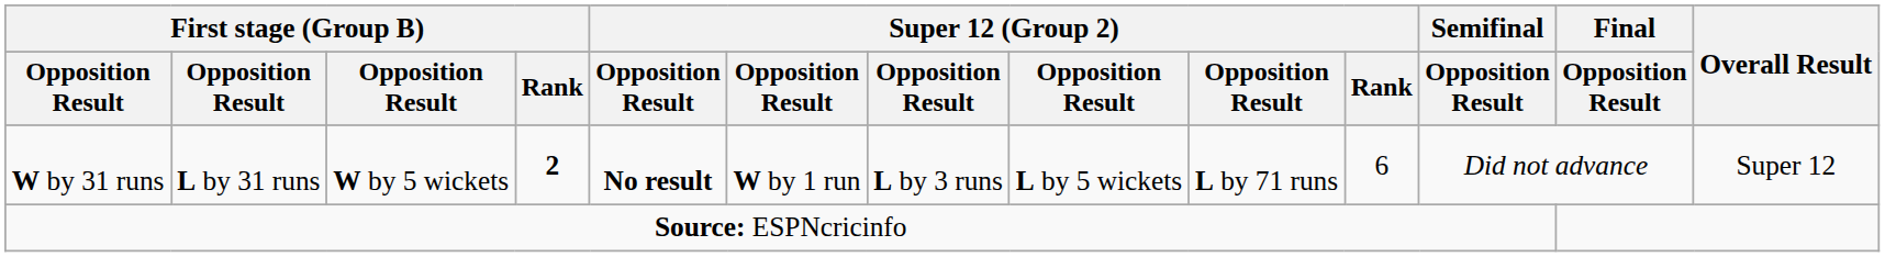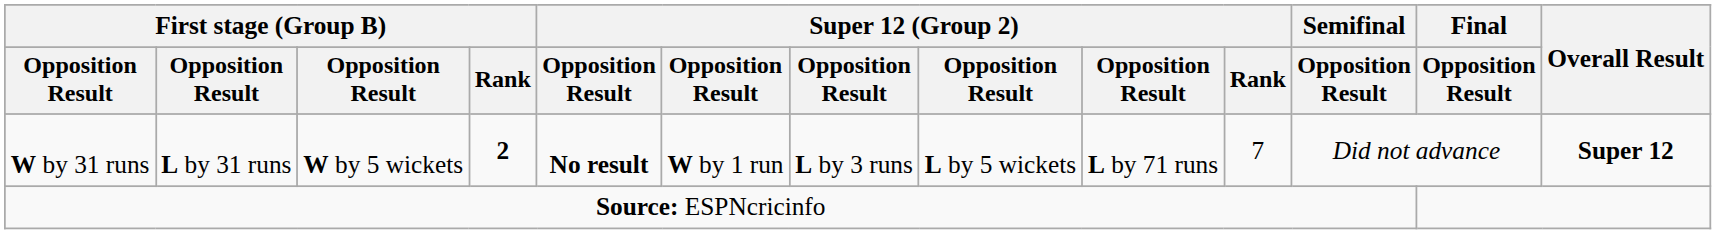W by 31 runs | Super 12 (Group 2) / Rank: 6 -> 7
W by 31 runs | Overall Result: normal -> bold
